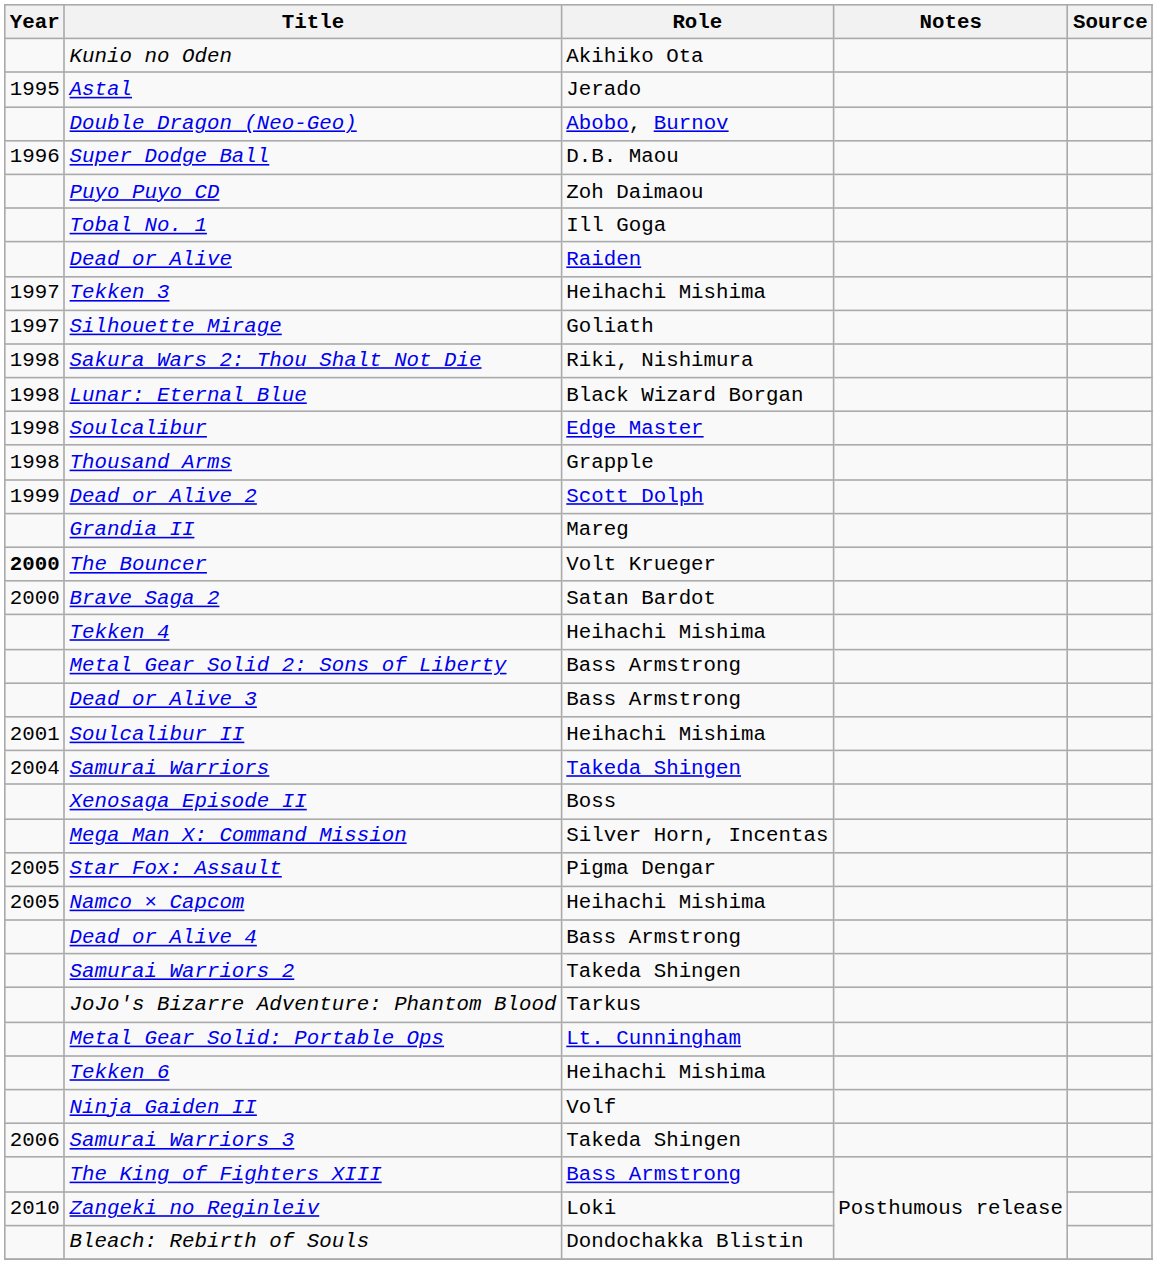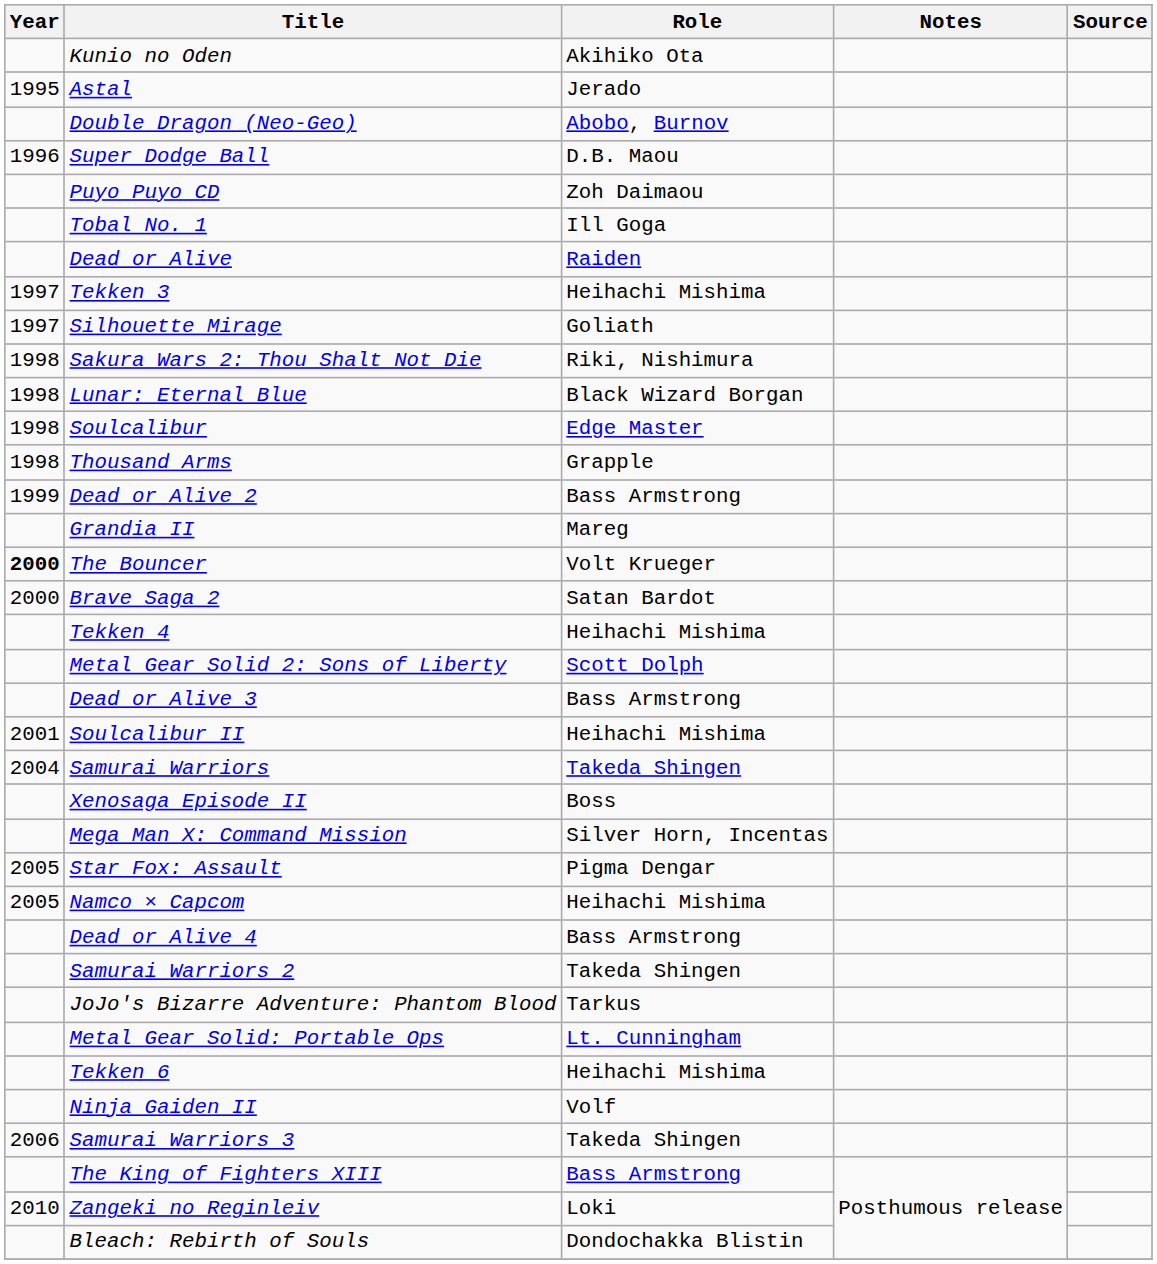Dead or Alive 2 | Role: Scott Dolph -> Bass Armstrong
Metal Gear Solid 2: Sons of Liberty | Role: Bass Armstrong -> Scott Dolph
